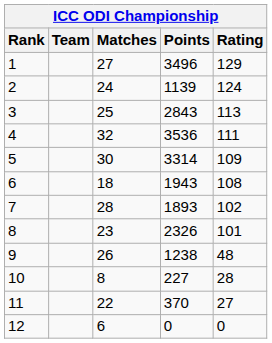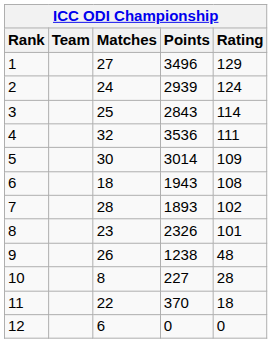2 | Points: 1139 -> 2939
3 | Rating: 113 -> 114
5 | Points: 3314 -> 3014
11 | Rating: 27 -> 18
